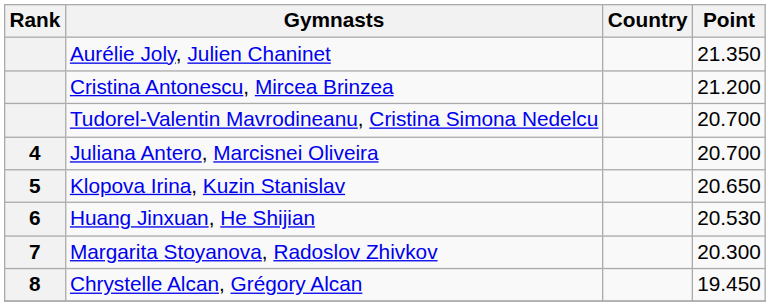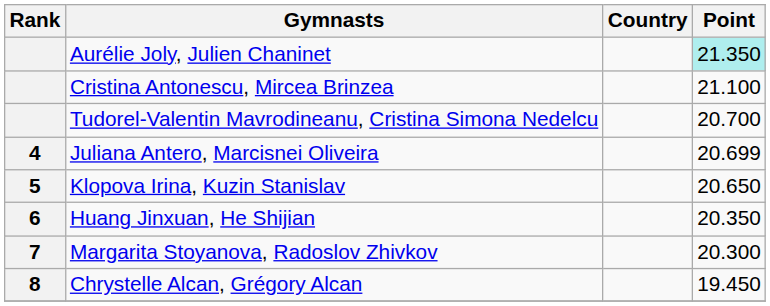Aurélie Joly, Julien Chaninet | Point: no background -> paleturquoise background
Cristina Antonescu, Mircea Brinzea | Point: 21.200 -> 21.100
Juliana Antero, Marcisnei Oliveira | Point: 20.700 -> 20.699
Huang Jinxuan, He Shijian | Point: 20.530 -> 20.350
